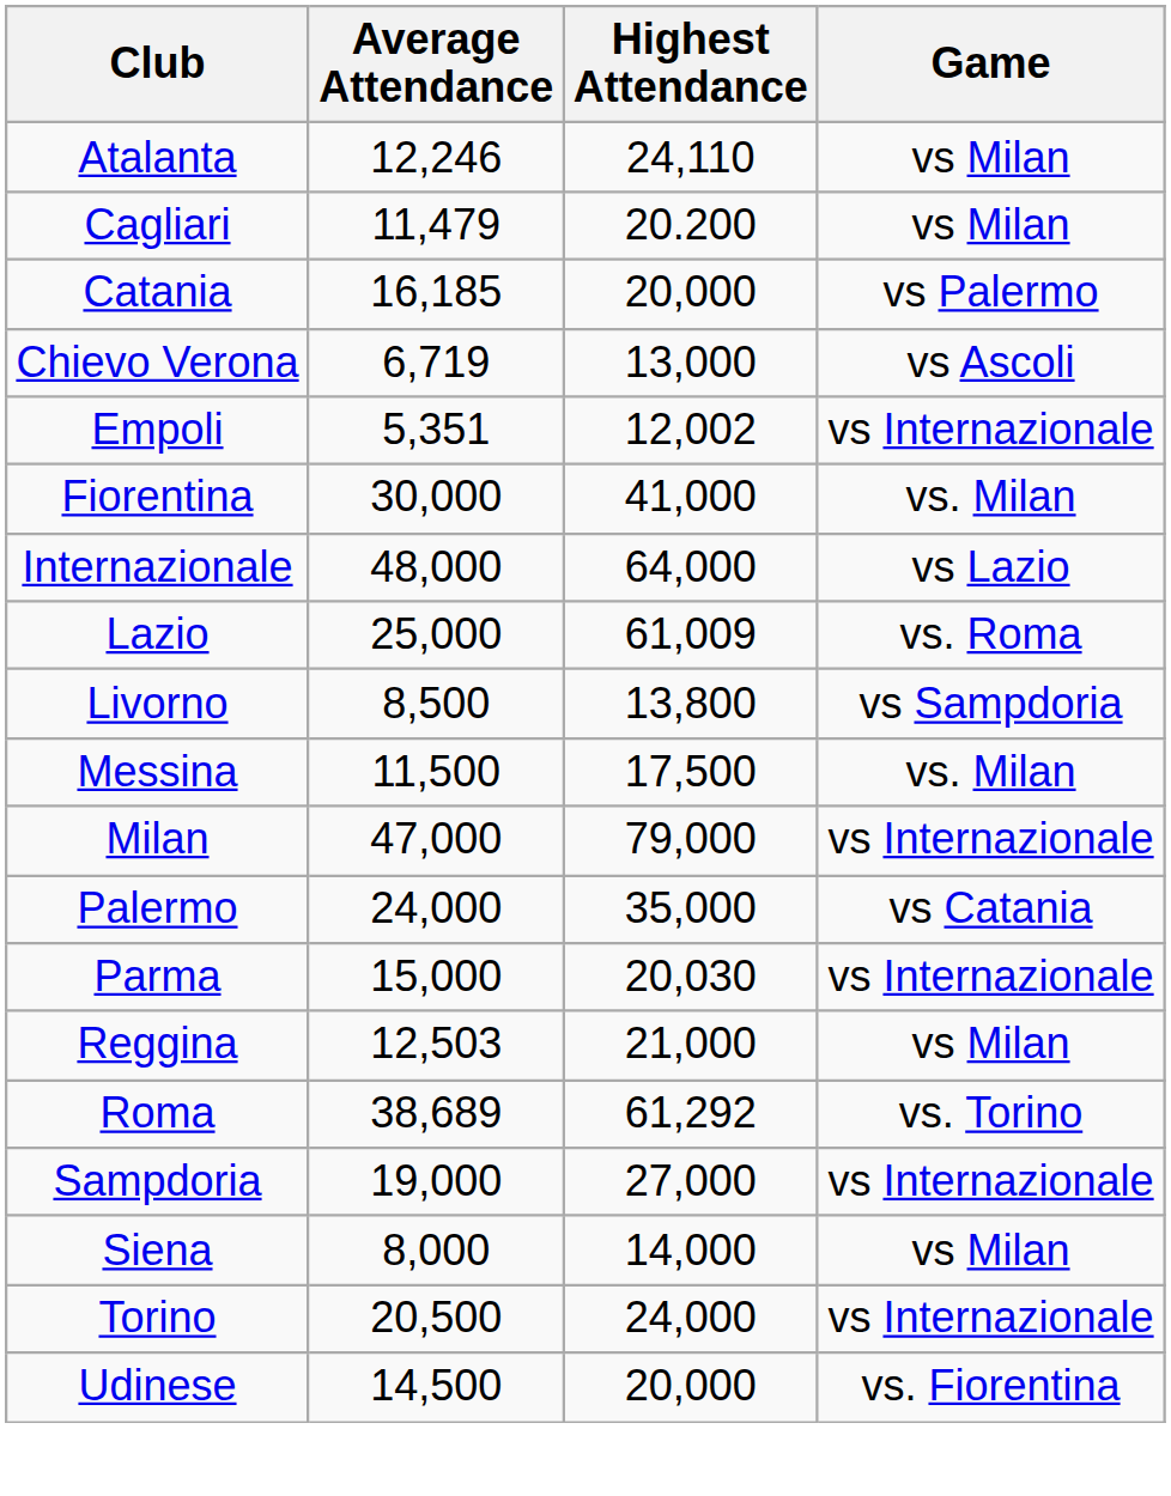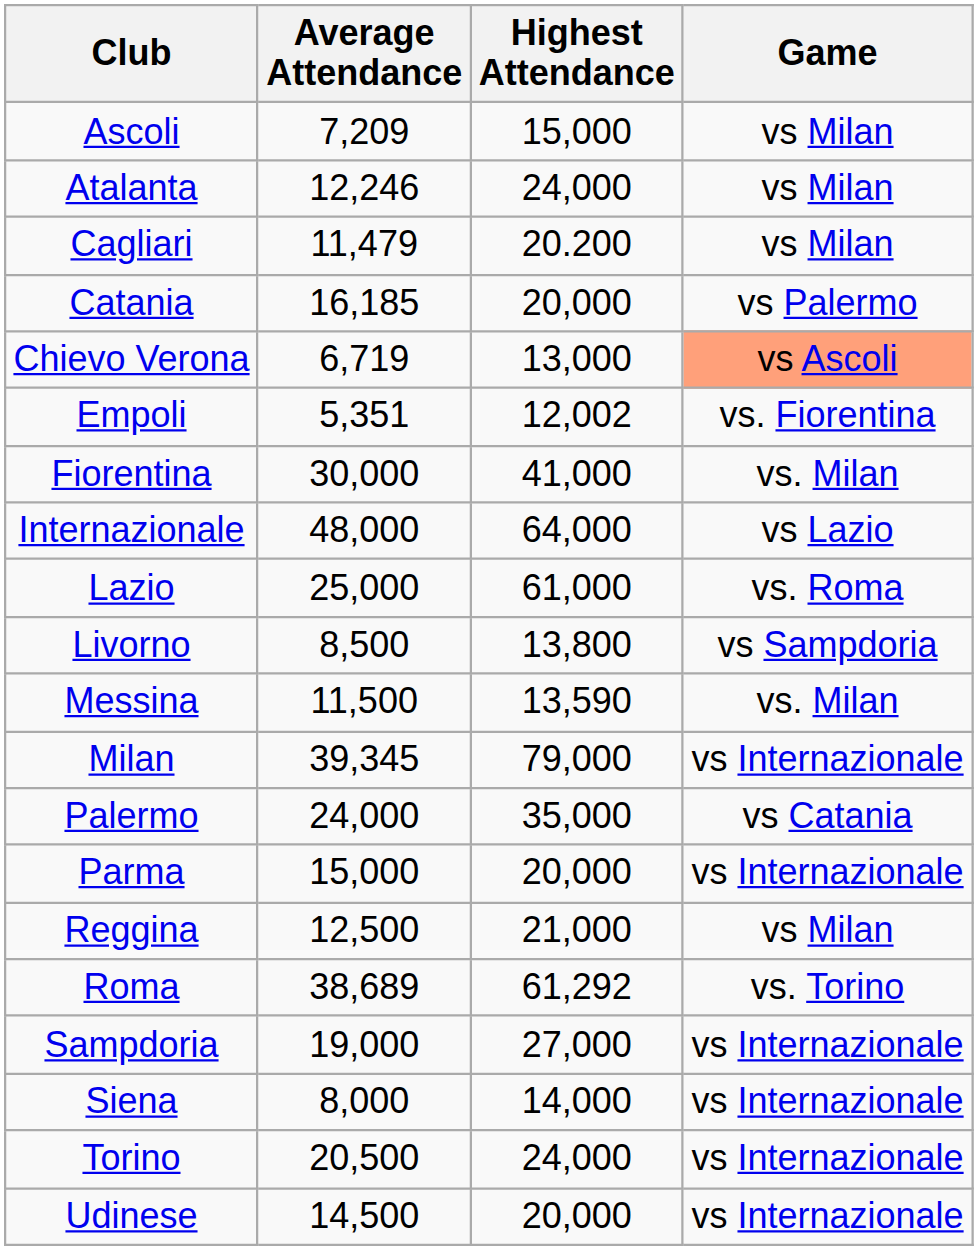+ row: Ascoli | 7,209 | 15,000 | vs Milan
Atalanta | Highest Attendance: 24,110 -> 24,000
Chievo Verona | Game: no background -> lightsalmon background
Empoli | Game: vs Internazionale -> vs. Fiorentina
Lazio | Highest Attendance: 61,009 -> 61,000
Messina | Highest Attendance: 17,500 -> 13,590
Milan | Average Attendance: 47,000 -> 39,345
Parma | Highest Attendance: 20,030 -> 20,000
Reggina | Average Attendance: 12,503 -> 12,500
Siena | Game: vs Milan -> vs Internazionale
Udinese | Game: vs. Fiorentina -> vs Internazionale
